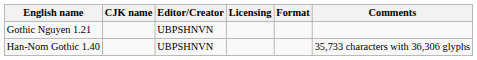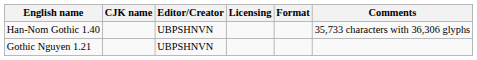rows swapped: Han-Nom Gothic 1.40 <-> Gothic Nguyen 1.21
